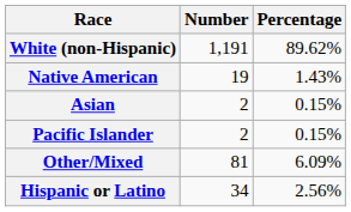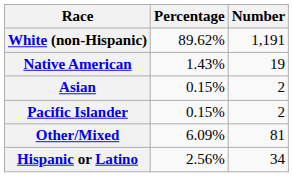columns swapped: Number <-> Percentage
